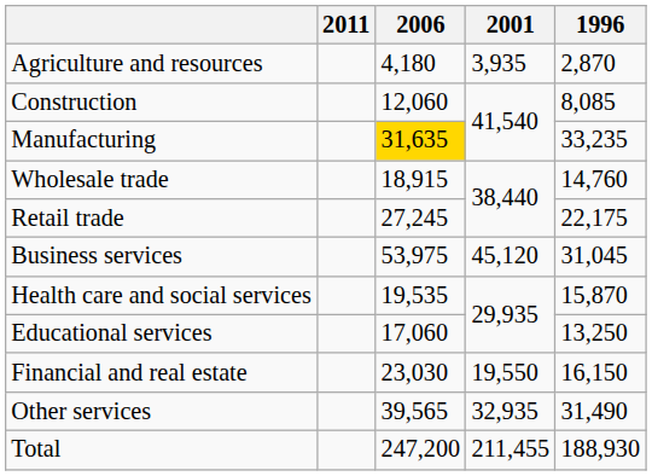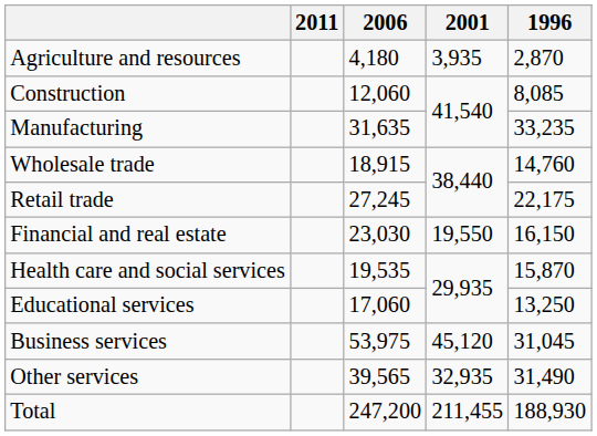Manufacturing | 2006: gold background -> no background
rows swapped: Financial and real estate <-> Business services
